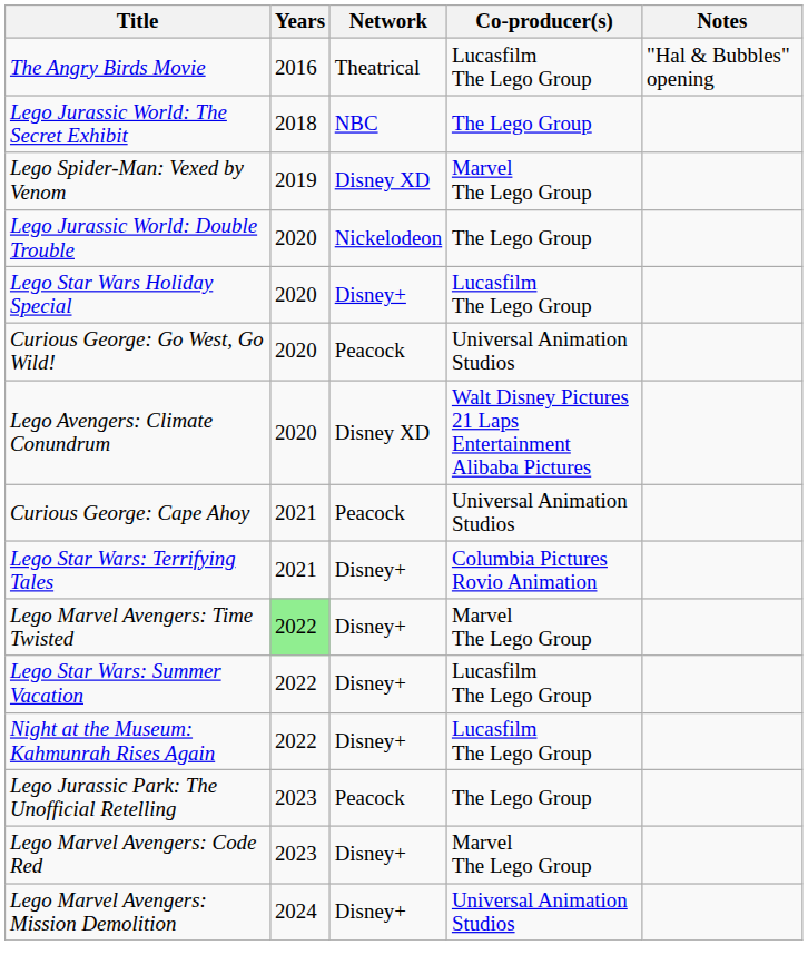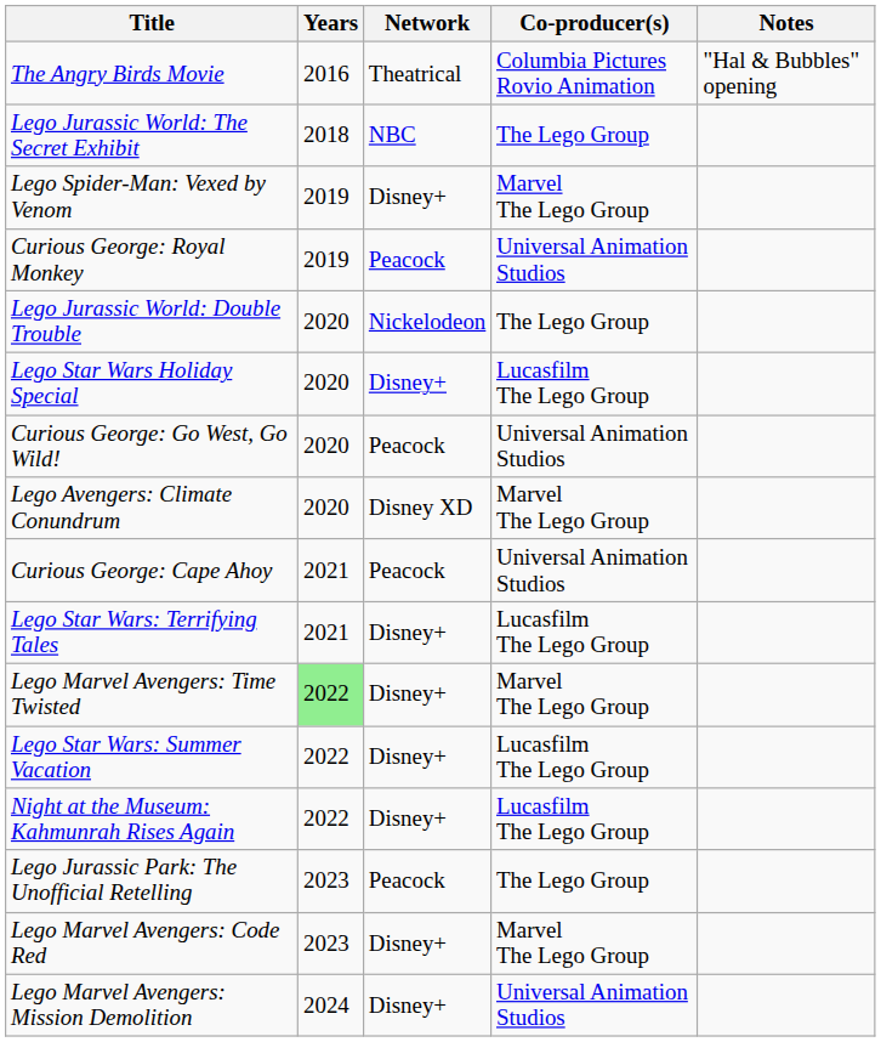The Angry Birds Movie | Co-producer(s): Lucasfilm The Lego Group -> Columbia Pictures Rovio Animation
Lego Spider-Man: Vexed by Venom | Network: Disney XD -> Disney+
+ row: Curious George: Royal Monkey | 2019 | Peacock | Universal Animation Studios
Lego Avengers: Climate Conundrum | Co-producer(s): Walt Disney Pictures 21 Laps Entertainment Alibaba Pictures -> Marvel The Lego Group
Lego Star Wars: Terrifying Tales | Co-producer(s): Columbia Pictures Rovio Animation -> Lucasfilm The Lego Group
